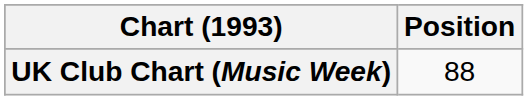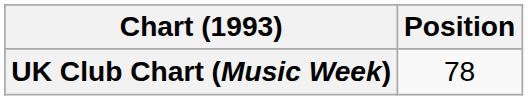UK Club Chart (Music Week) | Position: 88 -> 78
